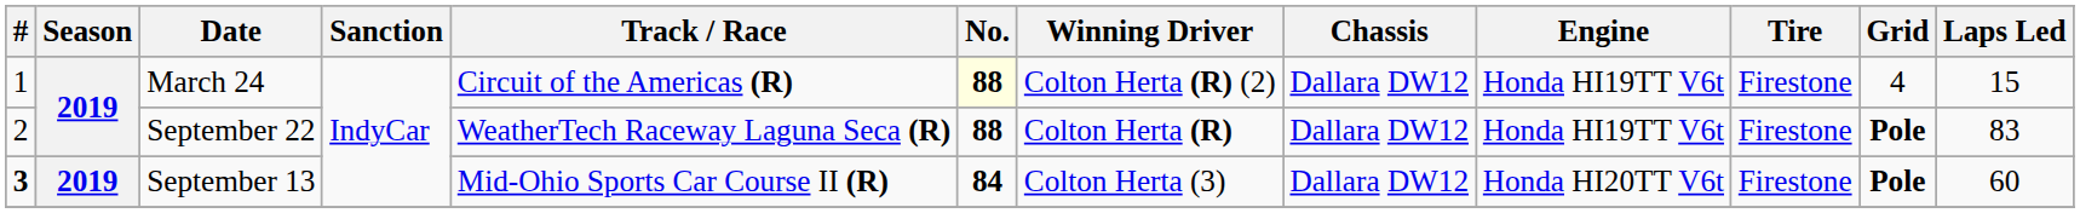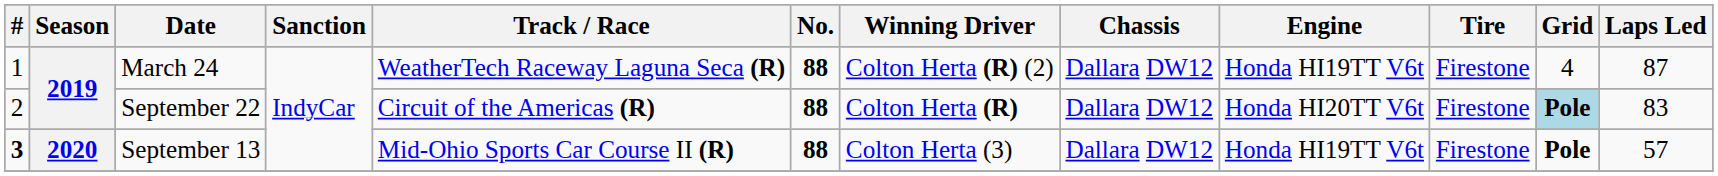March 24 | Track / Race: Circuit of the Americas (R) -> WeatherTech Raceway Laguna Seca (R)
March 24 | No.: lightyellow background -> no background
March 24 | Laps Led: 15 -> 87
September 22 | Track / Race: WeatherTech Raceway Laguna Seca (R) -> Circuit of the Americas (R)
September 22 | Engine: Honda HI19TT V6t -> Honda HI20TT V6t
September 22 | Grid: no background -> lightblue background
September 13 | Season: 2019 -> 2020
September 13 | No.: 84 -> 88
September 13 | Engine: Honda HI20TT V6t -> Honda HI19TT V6t
September 13 | Laps Led: 60 -> 57
